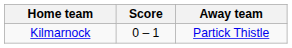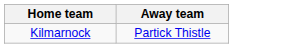- column: Score | 0 – 1
